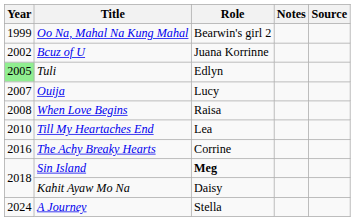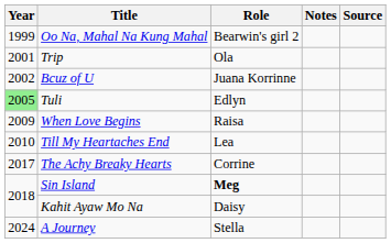+ row: 2001 | Trip | Ola
- row: 2007 | Ouija | Lucy
When Love Begins | Year: 2008 -> 2009
The Achy Breaky Hearts | Year: 2016 -> 2017
